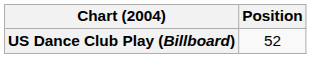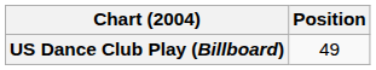US Dance Club Play (Billboard) | Position: 52 -> 49
